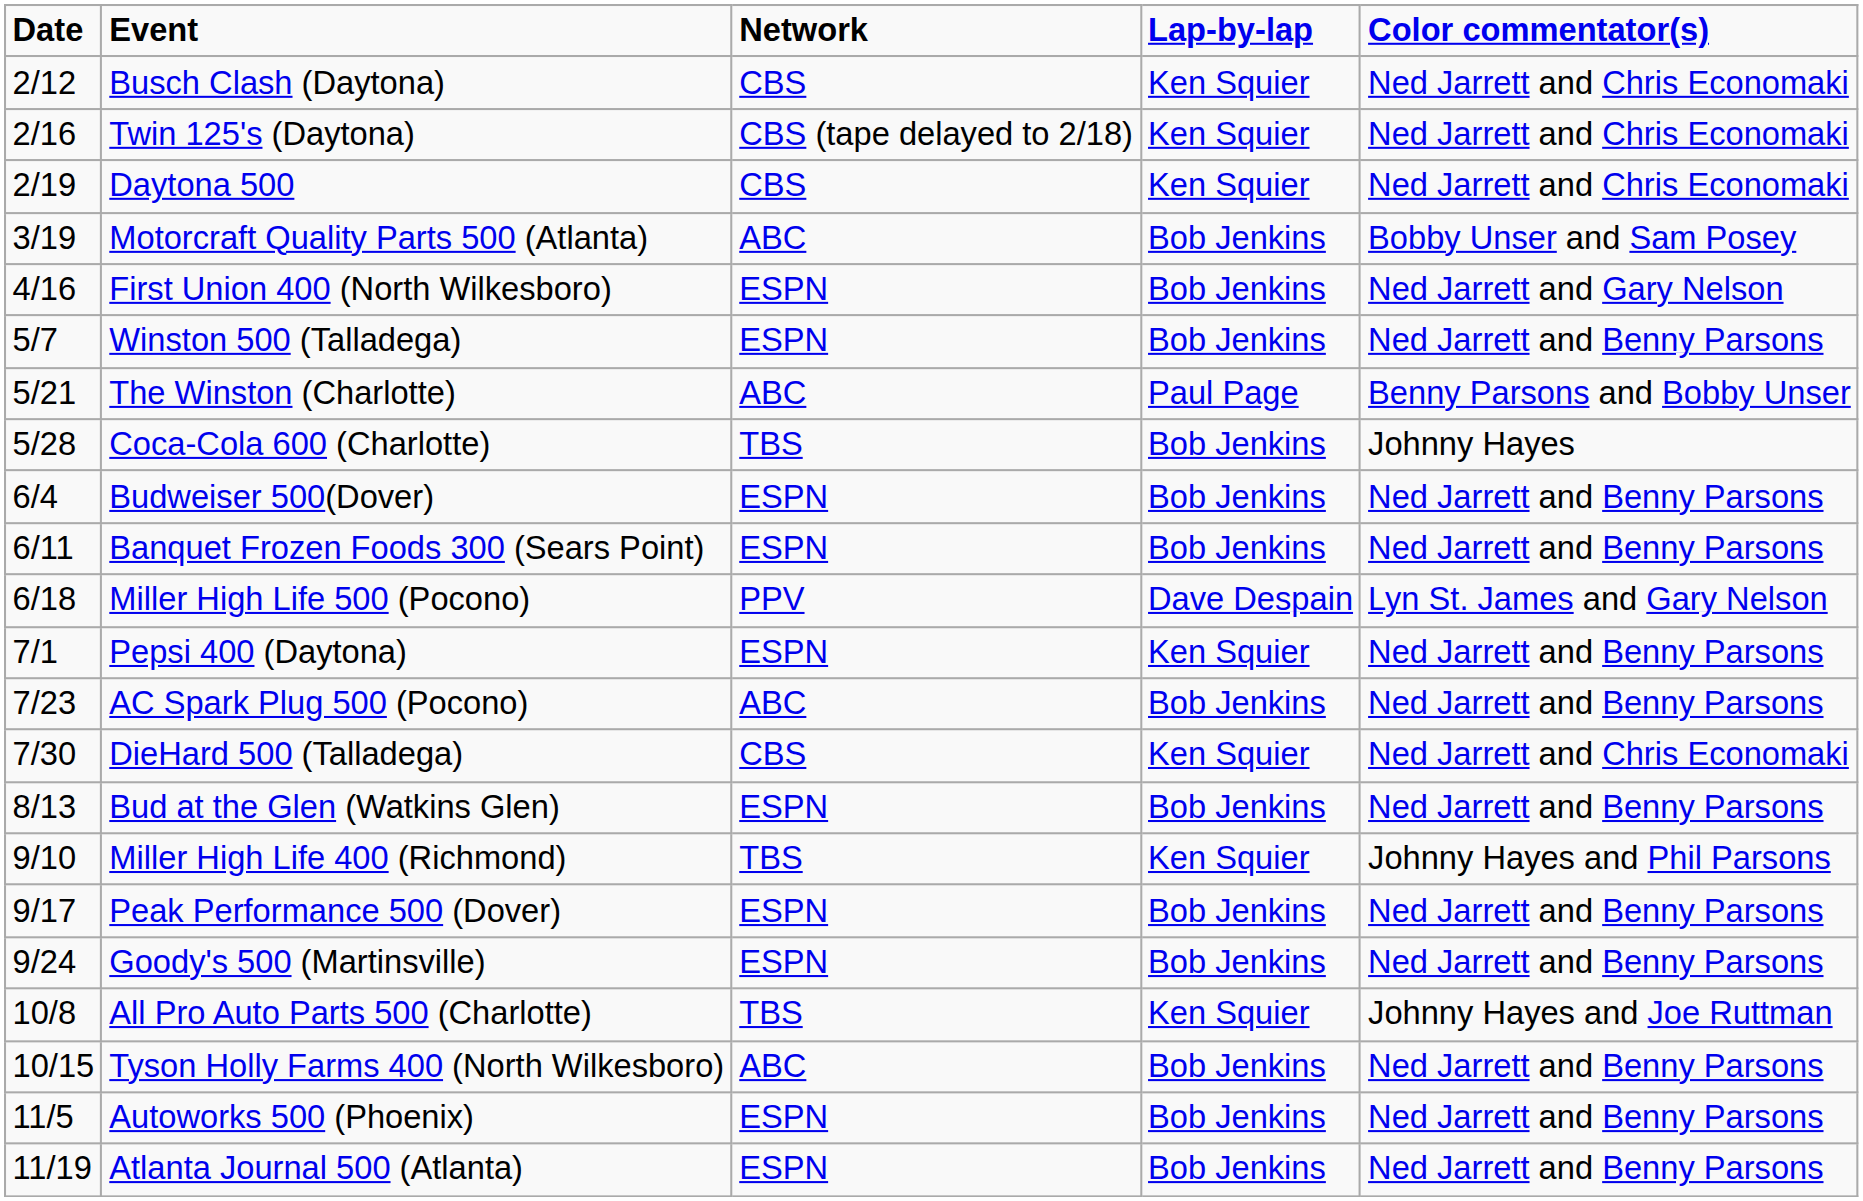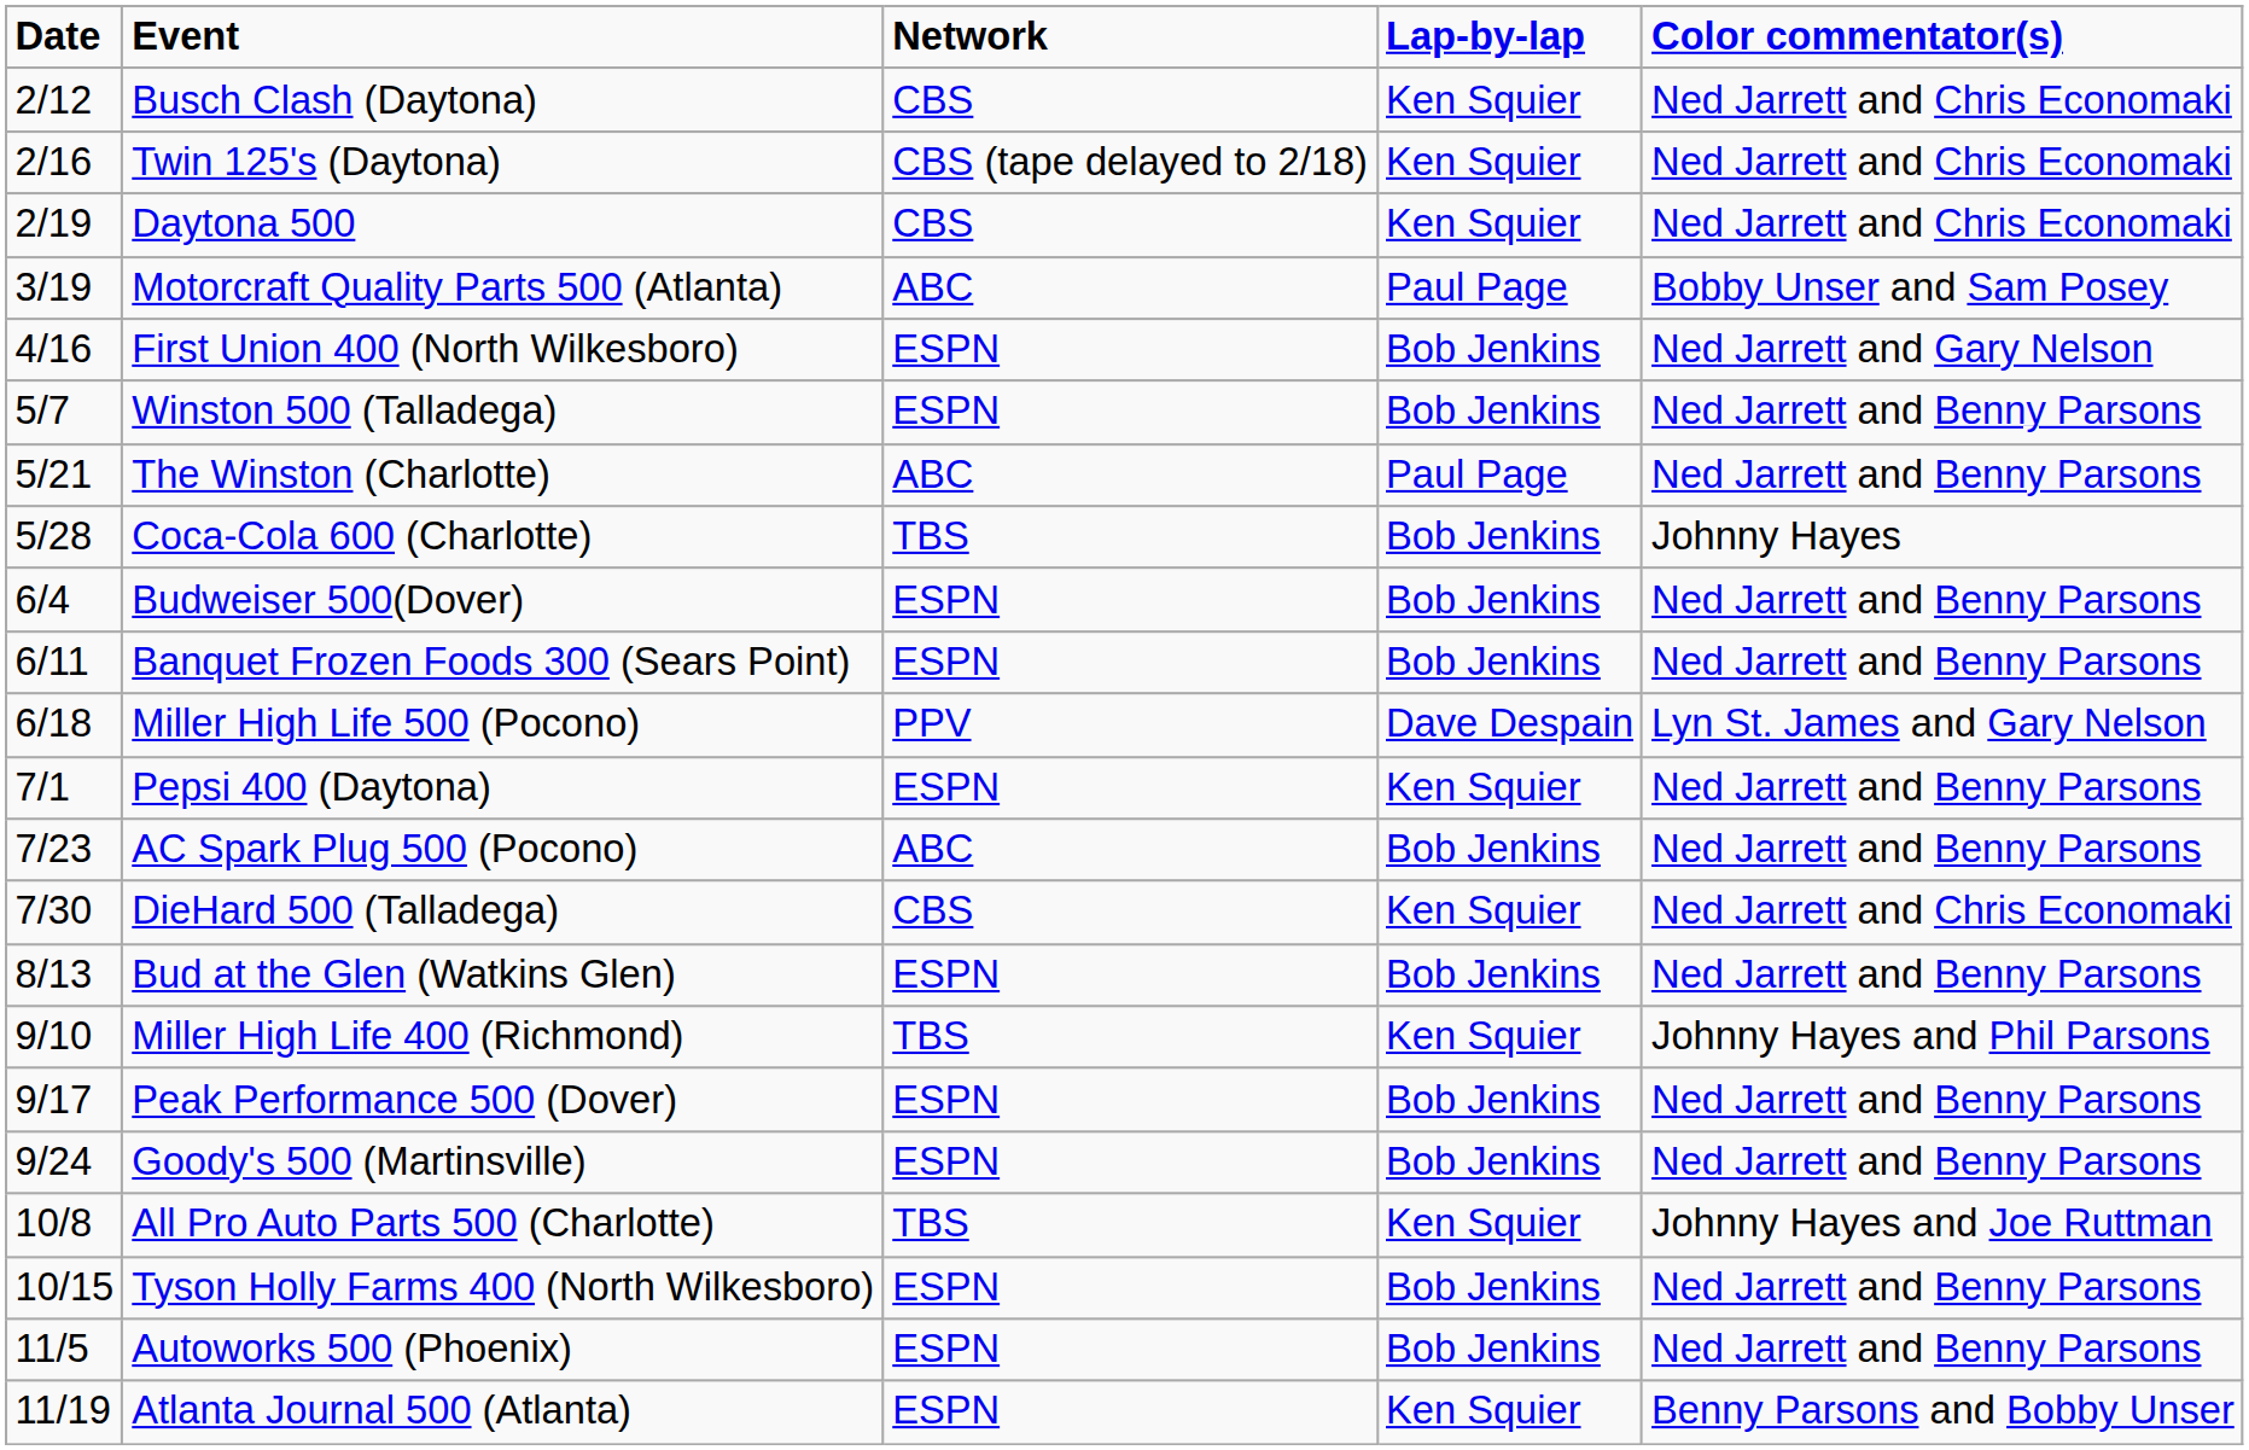Motorcraft Quality Parts 500 (Atlanta) | Lap-by-lap: Bob Jenkins -> Paul Page
The Winston (Charlotte) | Color commentator(s): Benny Parsons and Bobby Unser -> Ned Jarrett and Benny Parsons
Tyson Holly Farms 400 (North Wilkesboro) | Network: ABC -> ESPN
Atlanta Journal 500 (Atlanta) | Lap-by-lap: Bob Jenkins -> Ken Squier
Atlanta Journal 500 (Atlanta) | Color commentator(s): Ned Jarrett and Benny Parsons -> Benny Parsons and Bobby Unser
